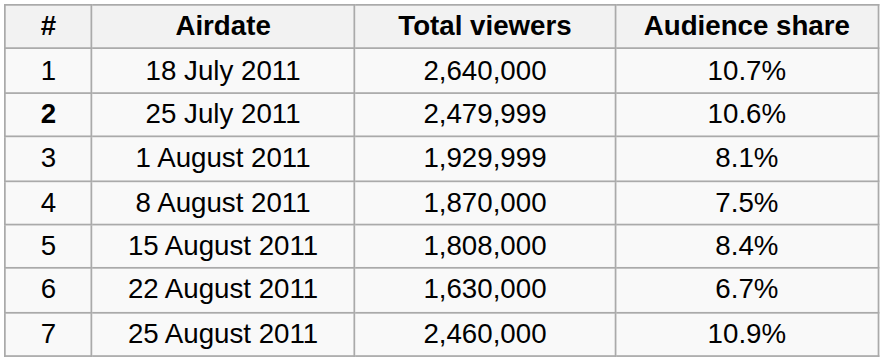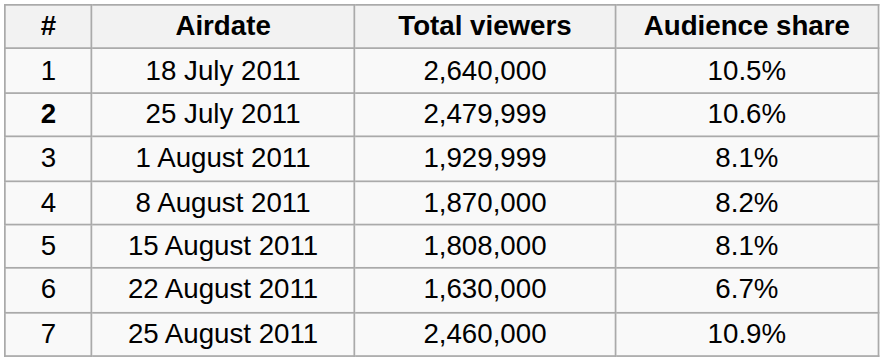18 July 2011 | Audience share: 10.7% -> 10.5%
8 August 2011 | Audience share: 7.5% -> 8.2%
15 August 2011 | Audience share: 8.4% -> 8.1%
